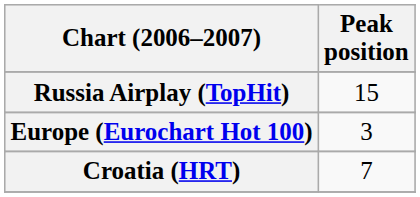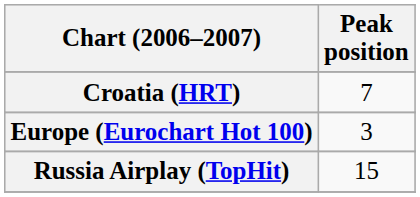rows swapped: Croatia (HRT) <-> Russia Airplay (TopHit)
